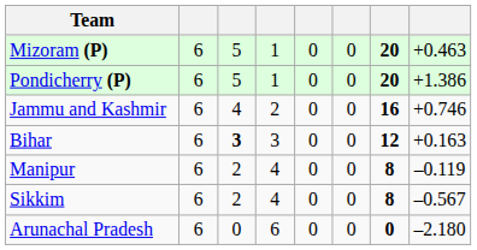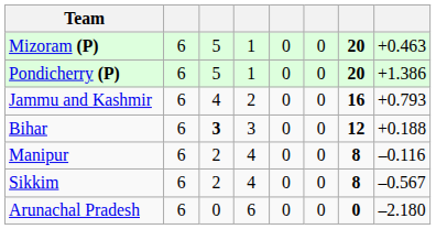Jammu and Kashmir | column 8: +0.746 -> +0.793
Bihar | column 8: +0.163 -> +0.188
Manipur | column 8: –0.119 -> –0.116
